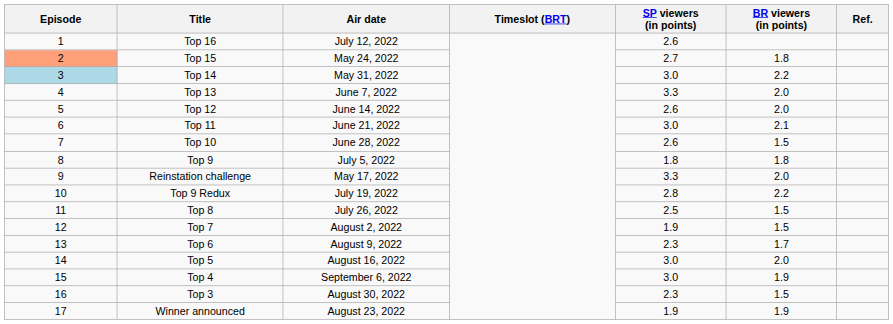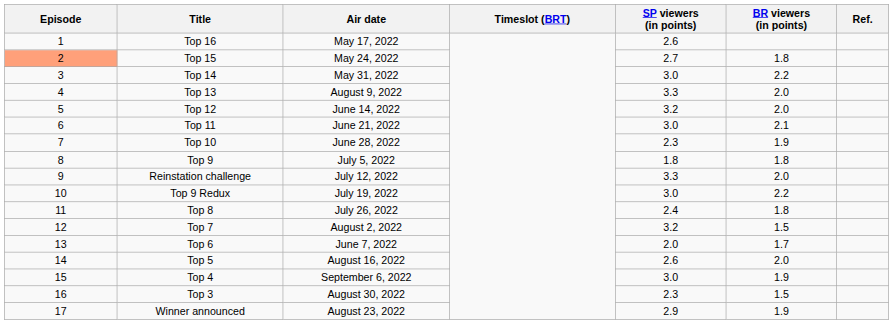Top 16 | Air date: July 12, 2022 -> May 17, 2022
Top 14 | Episode: lightblue background -> no background
Top 13 | Air date: June 7, 2022 -> August 9, 2022
Top 12 | SP viewers (in points): 2.6 -> 3.2
Top 10 | SP viewers (in points): 2.6 -> 2.3
Top 10 | BR viewers (in points): 1.5 -> 1.9
Reinstation challenge | Air date: May 17, 2022 -> July 12, 2022
Top 9 Redux | SP viewers (in points): 2.8 -> 3.0
Top 8 | SP viewers (in points): 2.5 -> 2.4
Top 8 | BR viewers (in points): 1.5 -> 1.8
Top 7 | SP viewers (in points): 1.9 -> 3.2
Top 6 | Air date: August 9, 2022 -> June 7, 2022
Top 6 | SP viewers (in points): 2.3 -> 2.0
Top 5 | SP viewers (in points): 3.0 -> 2.6
Winner announced | SP viewers (in points): 1.9 -> 2.9
